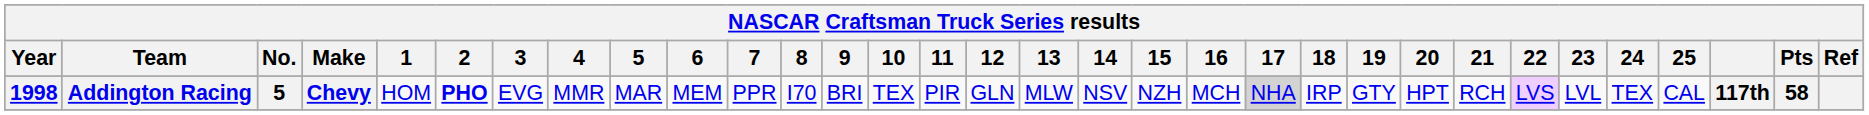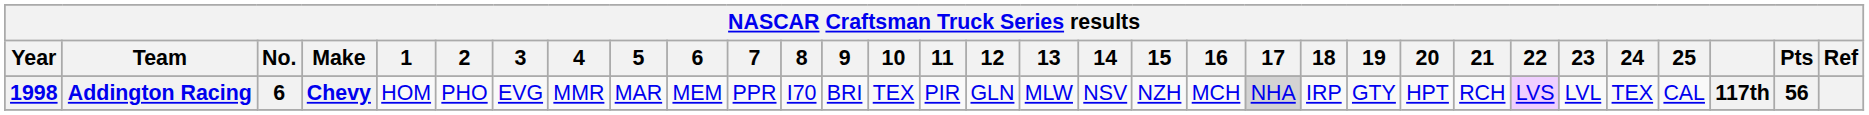Addington Racing | No.: 5 -> 6
Addington Racing | 2: bold -> normal
Addington Racing | Pts: 58 -> 56
